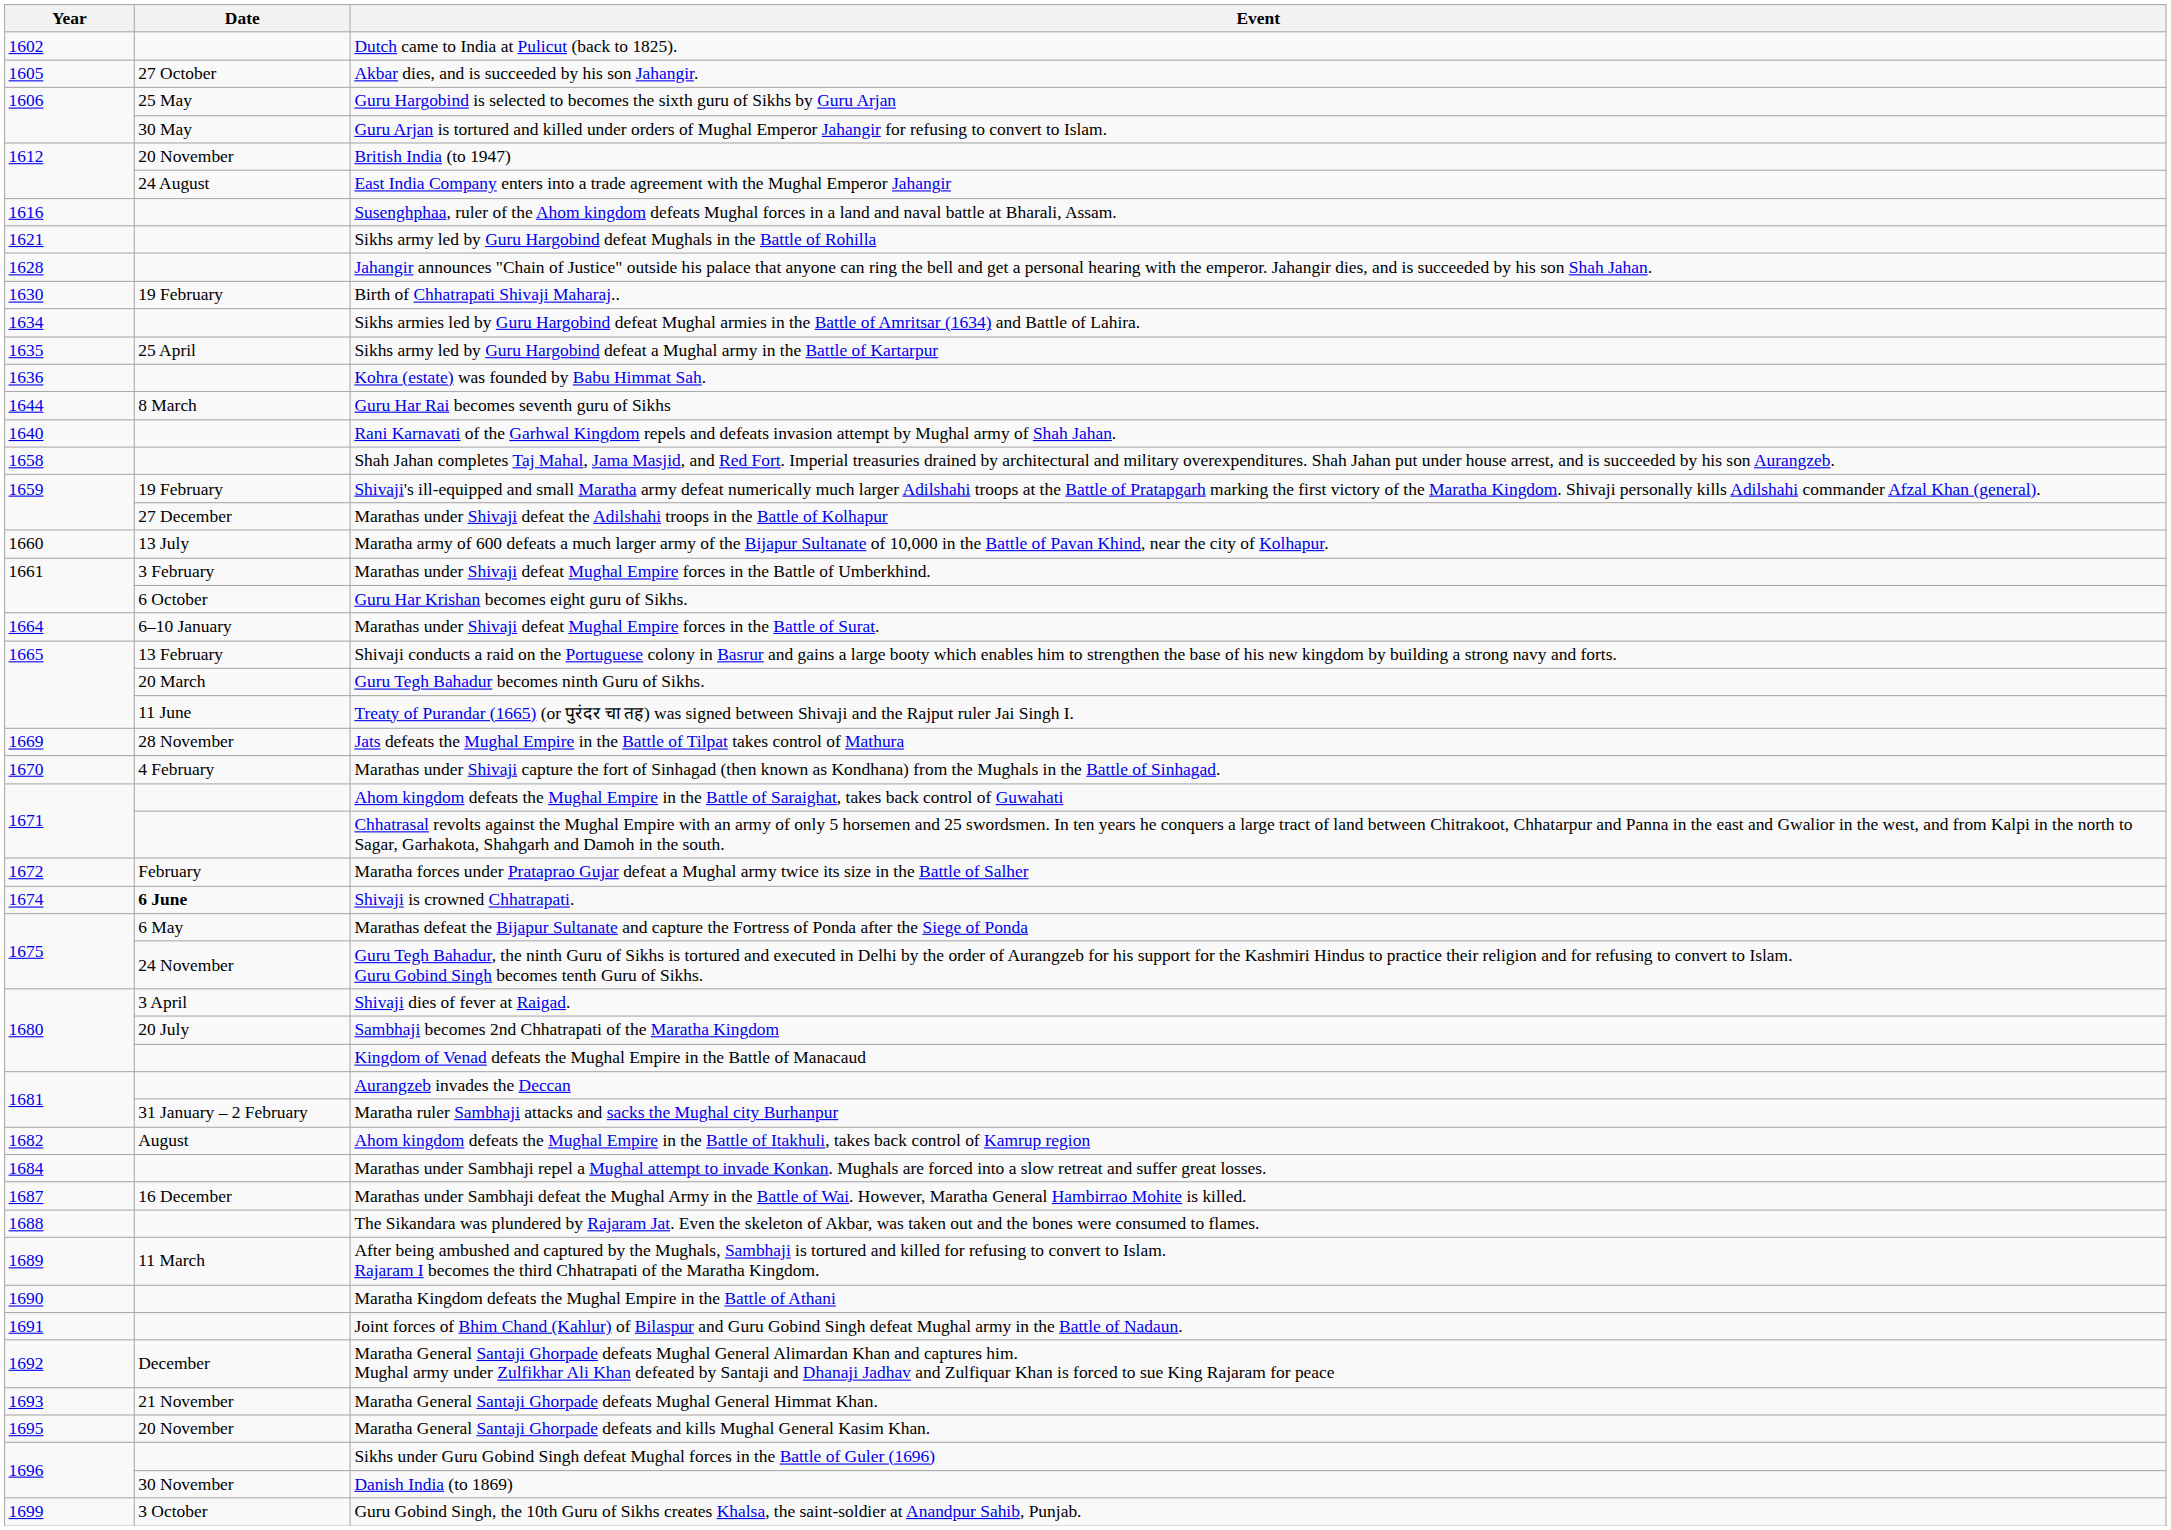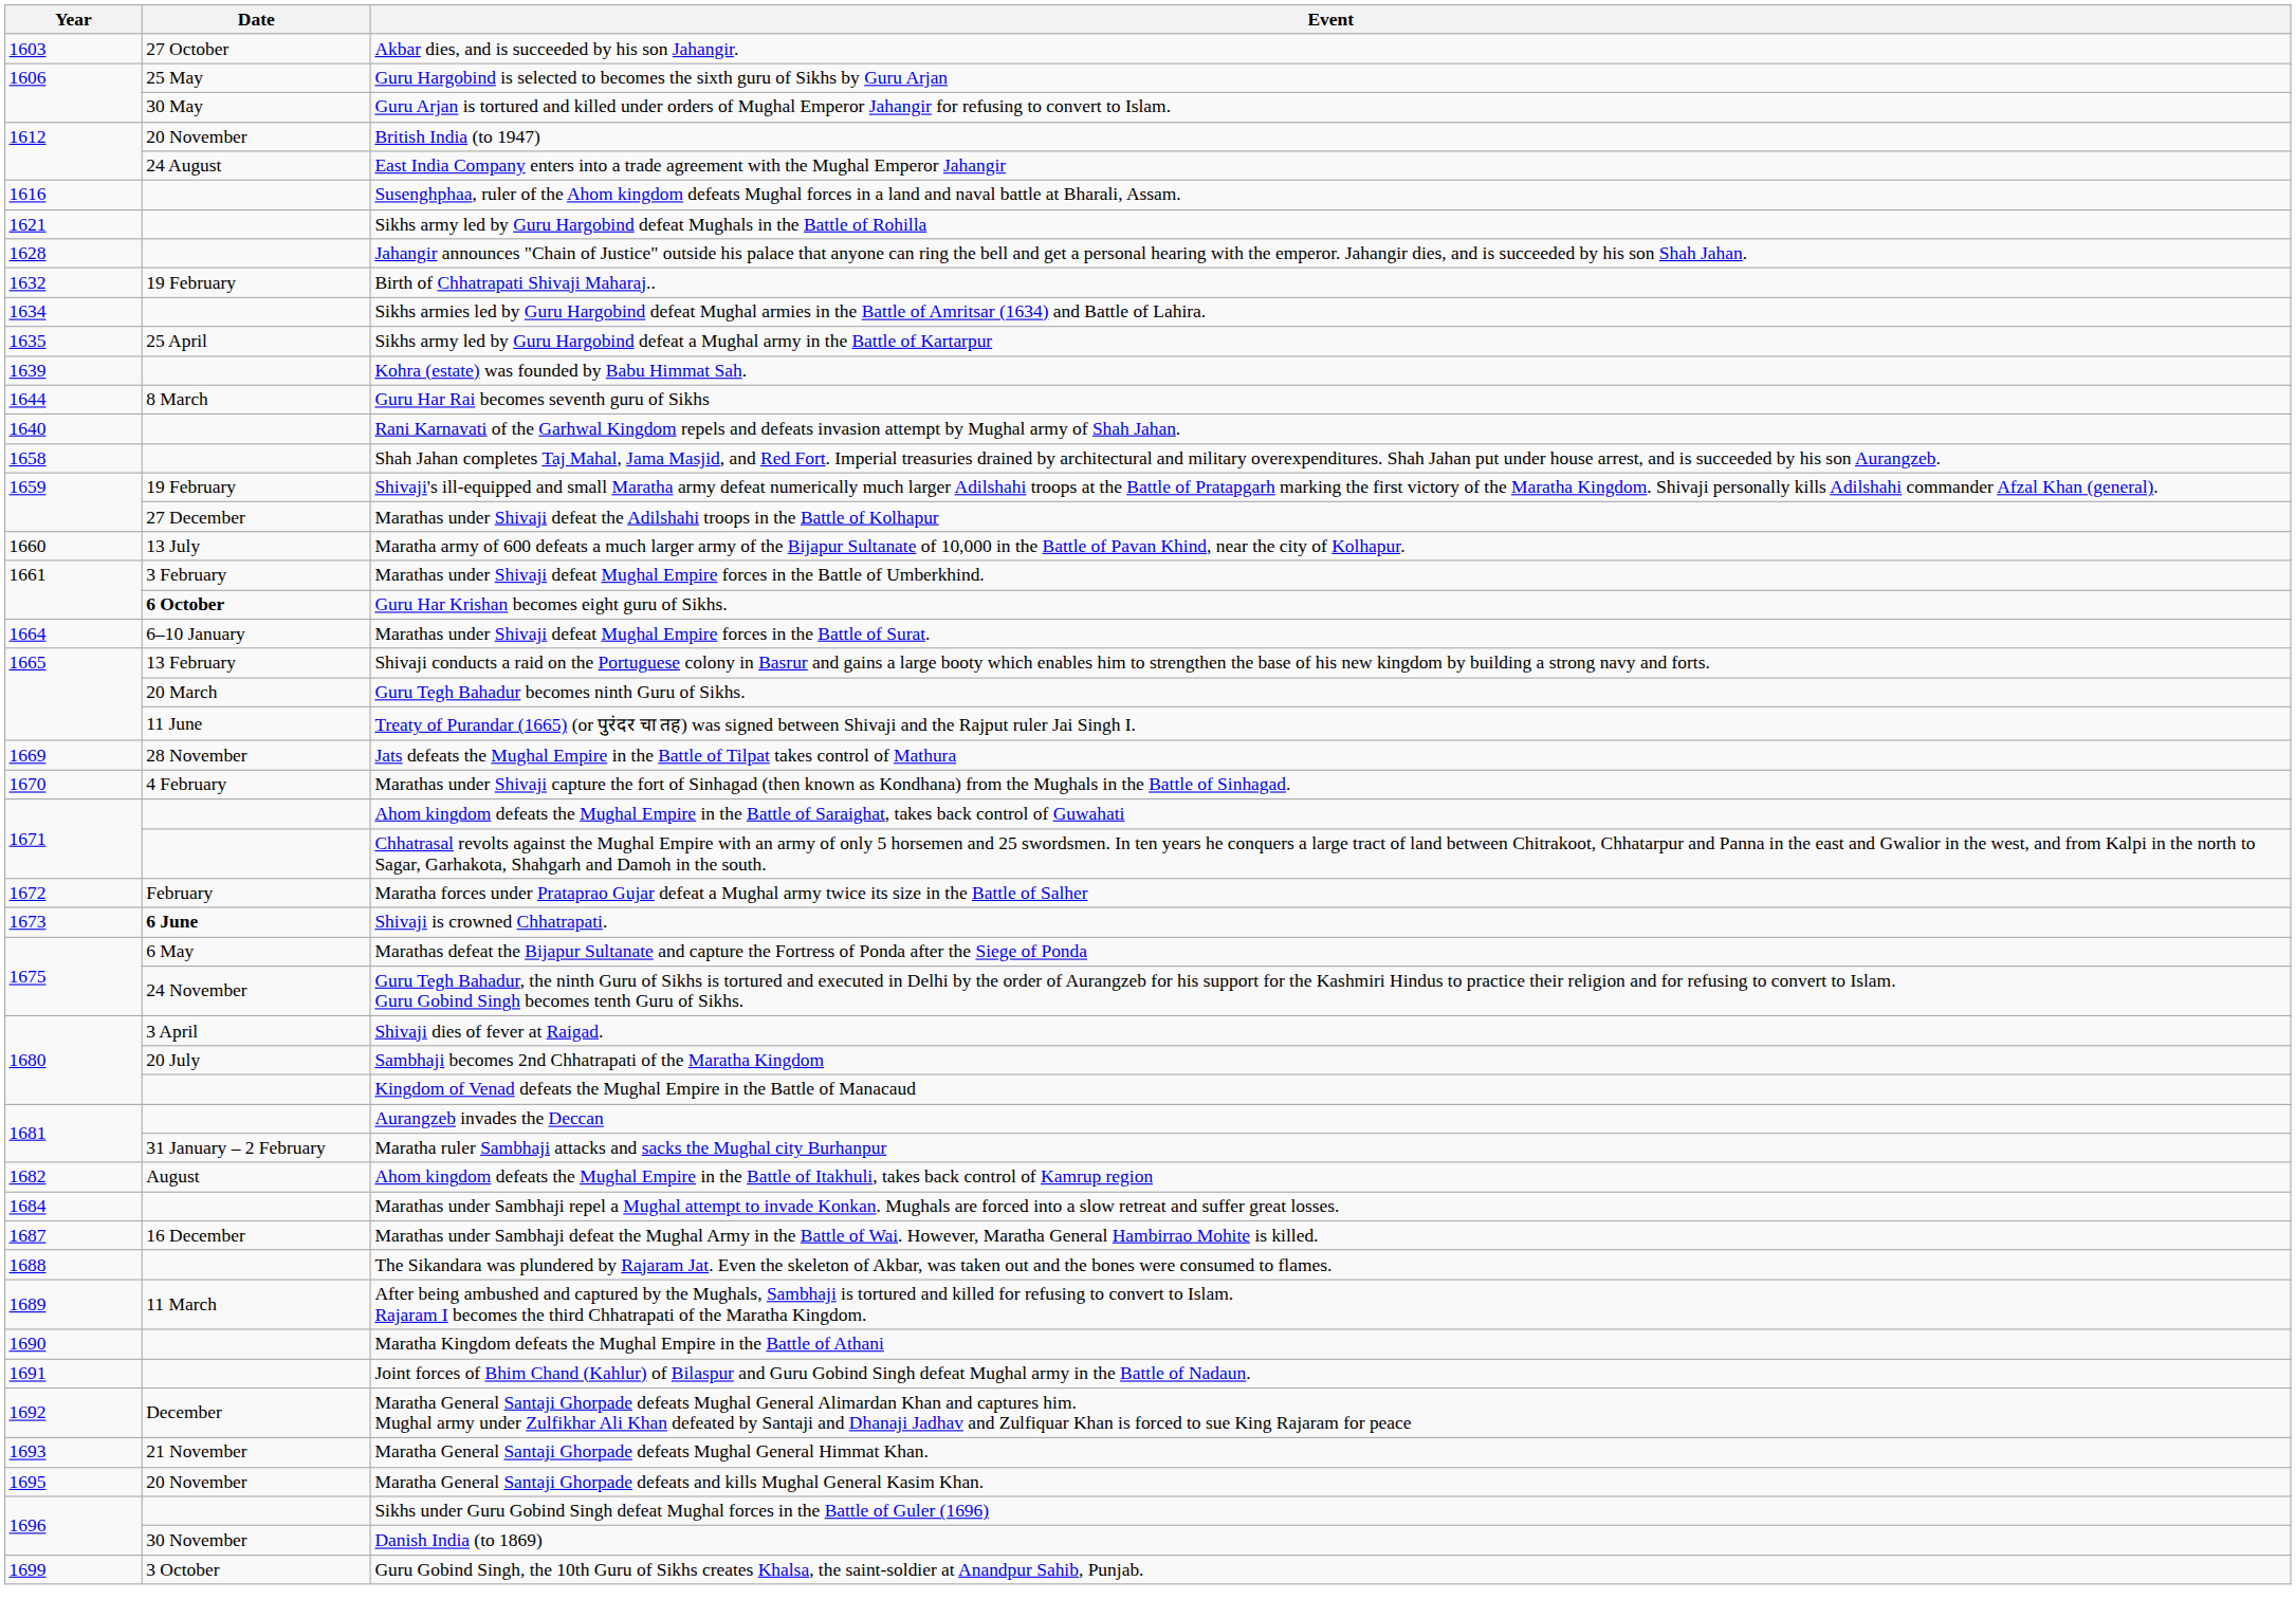- row: 1602 | Dutch came to India at Pulicut (back to 1825).
Akbar dies, and is succeeded by his son Jahangir. | Year: 1605 -> 1603
Birth of Chhatrapati Shivaji Maharaj.. | Year: 1630 -> 1632
Kohra (estate) was founded by Babu Himmat Sah. | Year: 1636 -> 1639
Guru Har Krishan becomes eight guru of Sikhs. | Date: normal -> bold
Shivaji is crowned Chhatrapati. | Year: 1674 -> 1673
